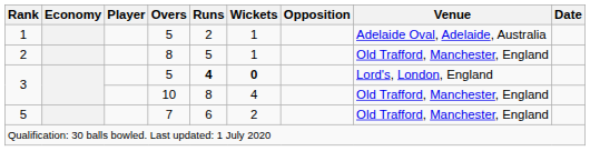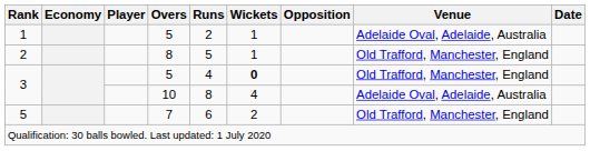3 / 5 | Runs: bold -> normal
3 / 5 | Venue: Lord's, London, England -> Old Trafford, Manchester, England
3 / 10 | Venue: Old Trafford, Manchester, England -> Adelaide Oval, Adelaide, Australia
